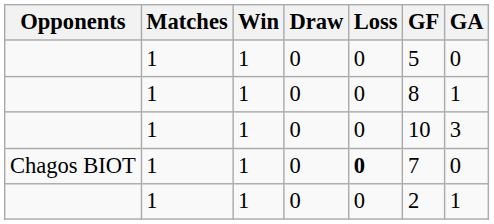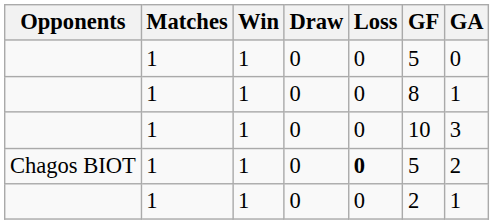Chagos BIOT | GF: 7 -> 5
Chagos BIOT | GA: 0 -> 2
